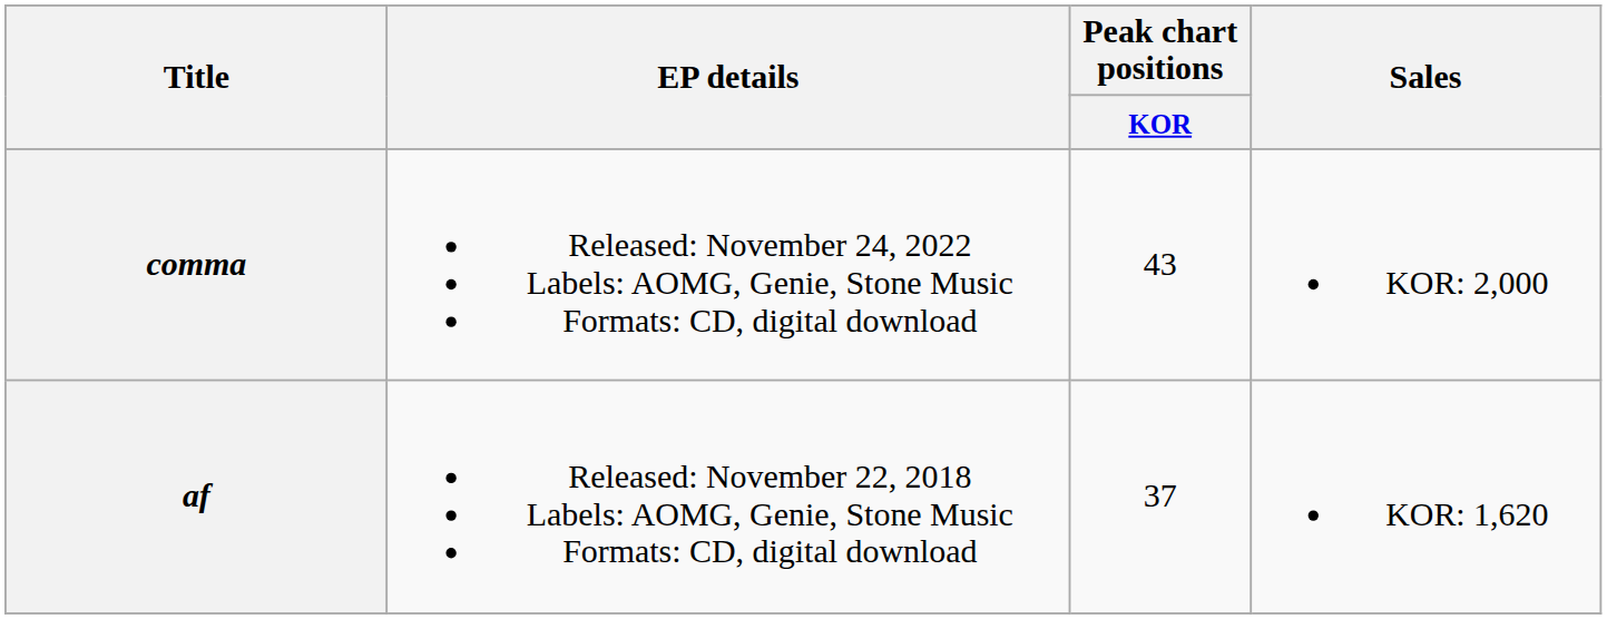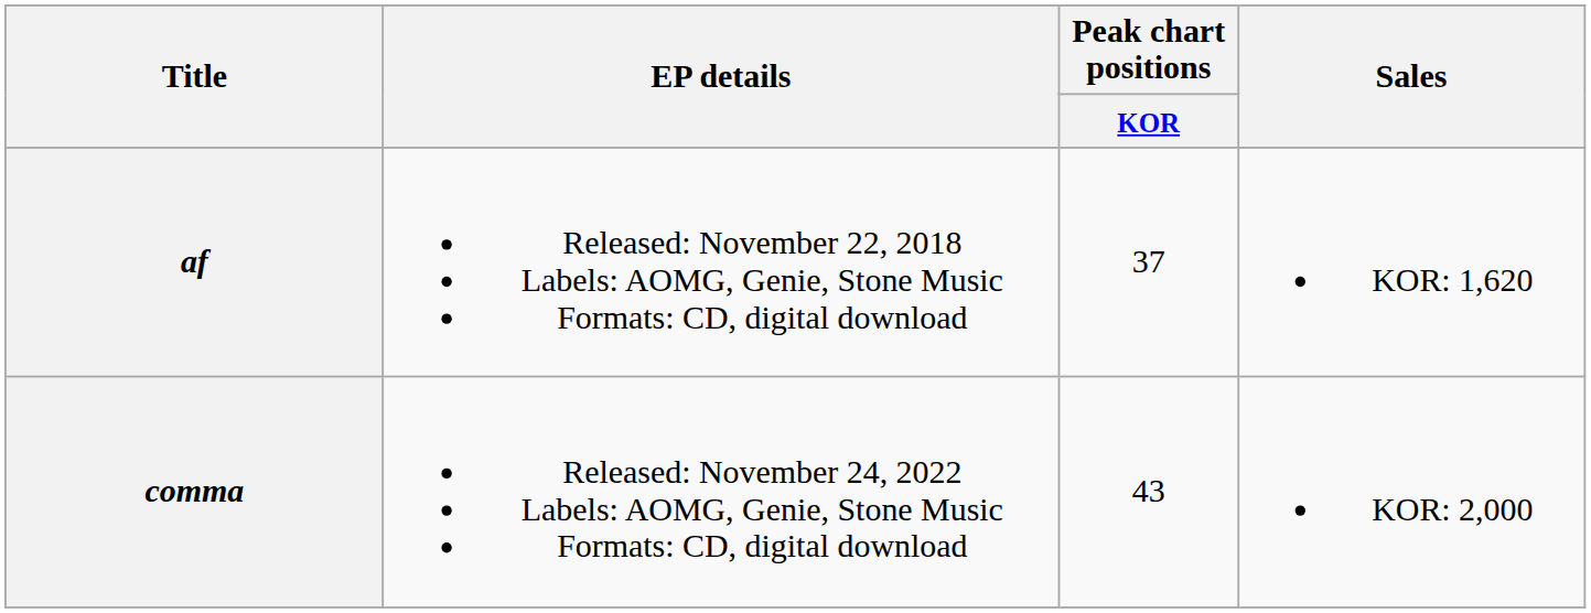rows swapped: af <-> comma
